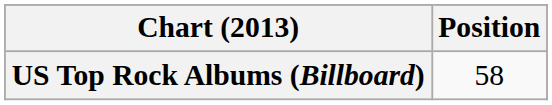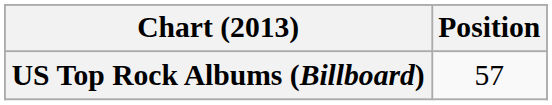US Top Rock Albums (Billboard) | Position: 58 -> 57
